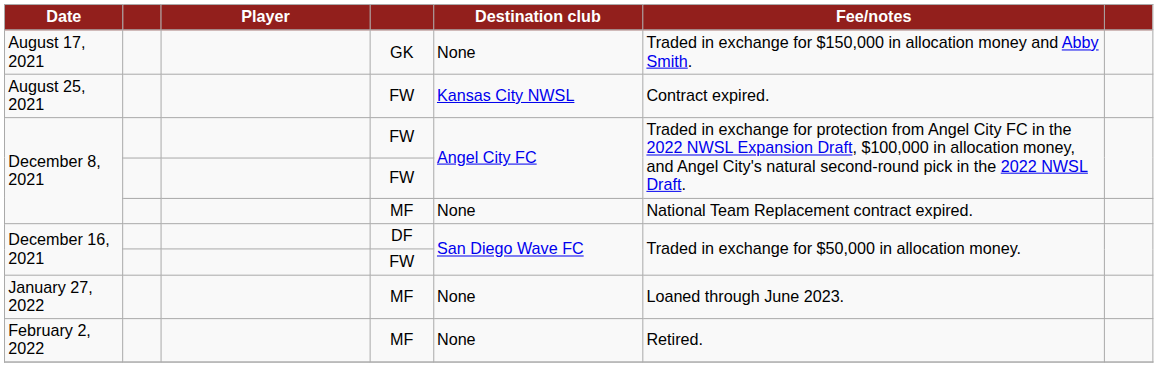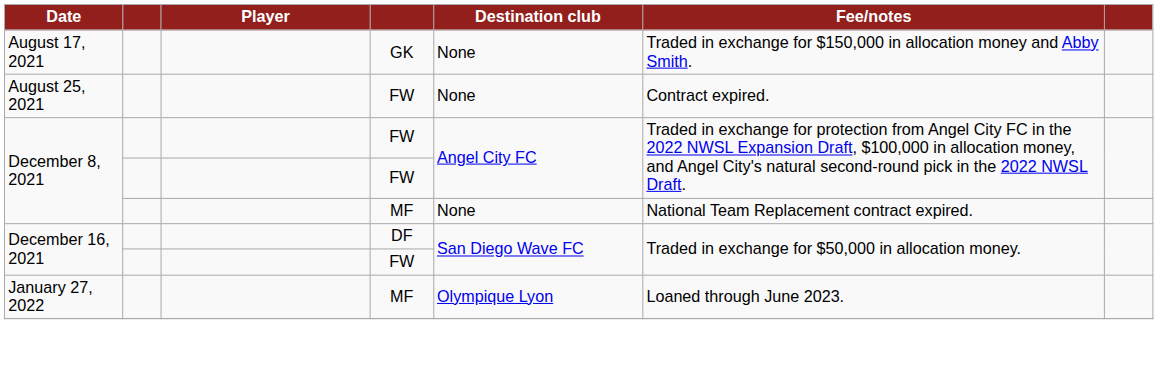August 25, 2021 | Destination club: Kansas City NWSL -> None
January 27, 2022 | Destination club: None -> Olympique Lyon
- row: February 2, 2022 | MF | None | Retired.
